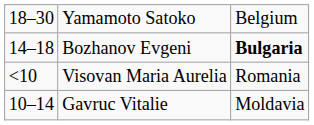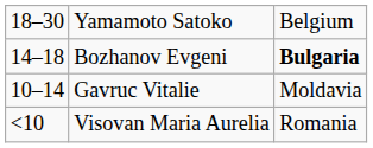rows swapped: Gavruc Vitalie <-> Visovan Maria Aurelia
